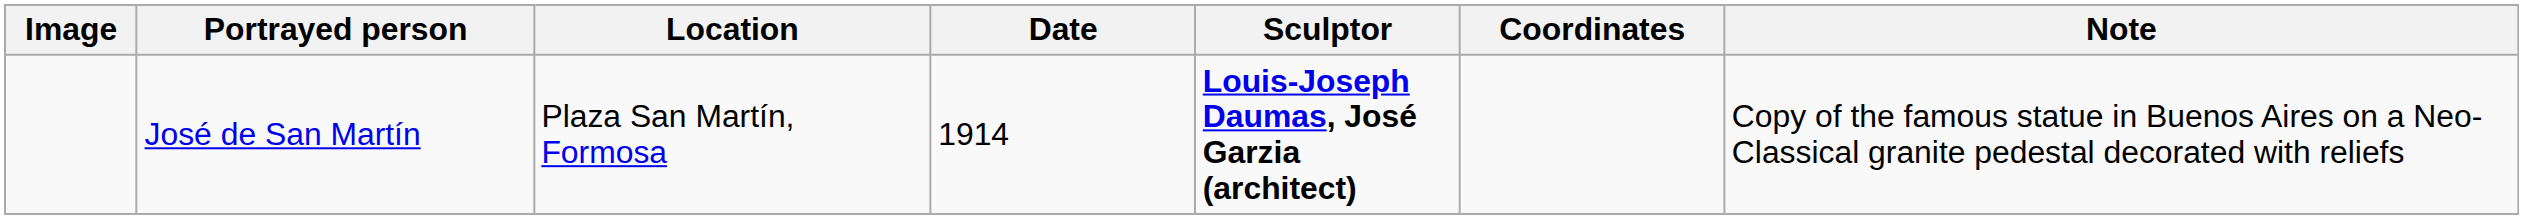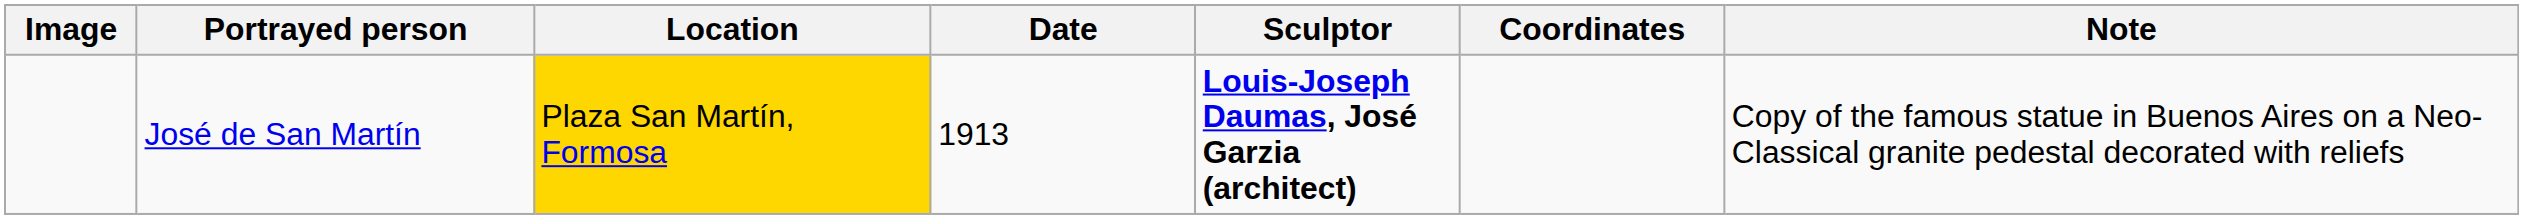José de San Martín | Location: no background -> gold background
José de San Martín | Date: 1914 -> 1913
